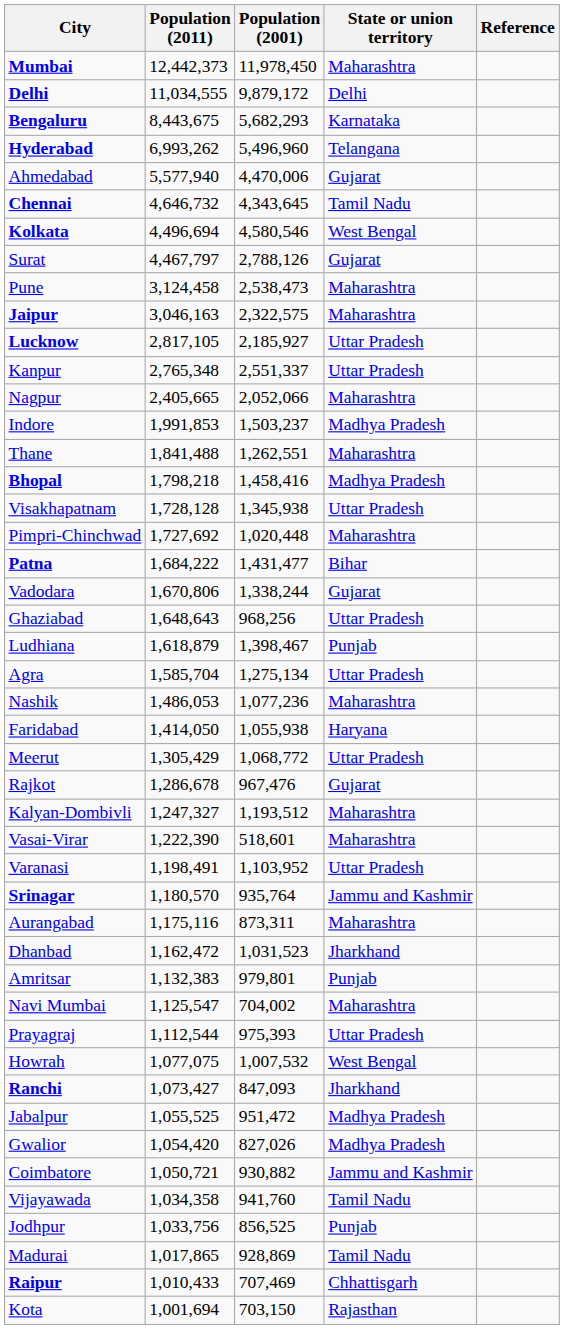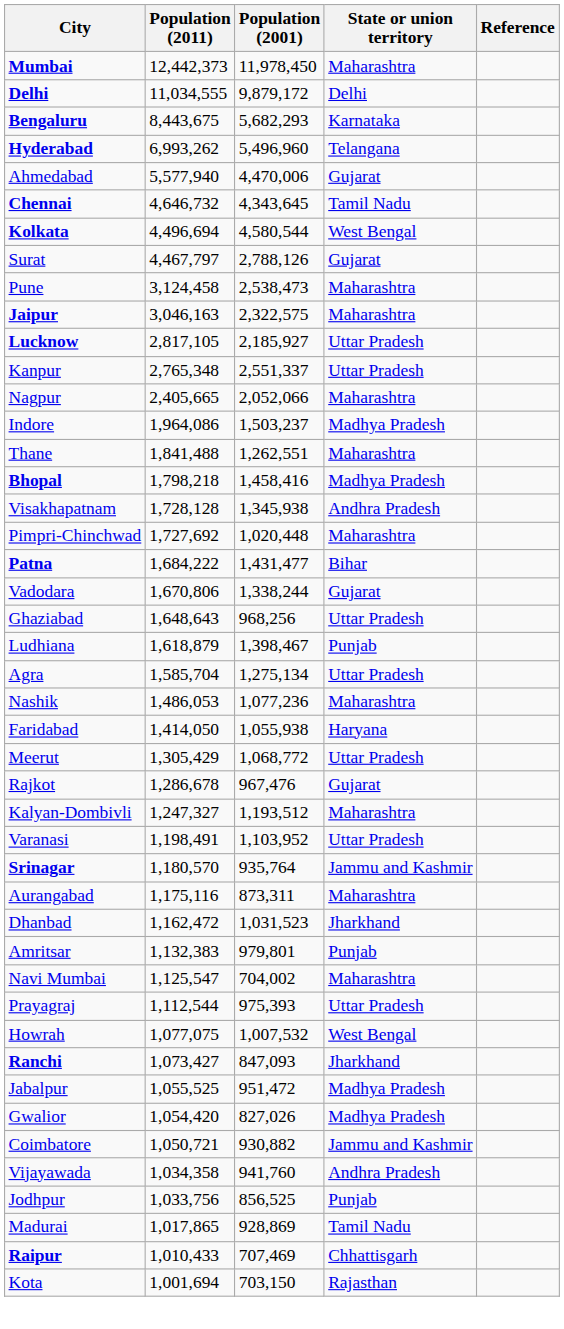Kolkata | Population (2001): 4,580,546 -> 4,580,544
Indore | Population (2011): 1,991,853 -> 1,964,086
Visakhapatnam | State or union territory: Uttar Pradesh -> Andhra Pradesh
- row: Vasai-Virar | 1,222,390 | 518,601 | Maharashtra
Vijayawada | State or union territory: Tamil Nadu -> Andhra Pradesh
